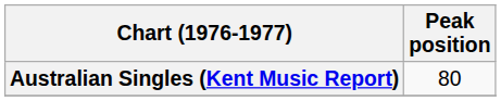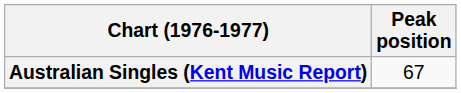Australian Singles (Kent Music Report) | Peak position: 80 -> 67
